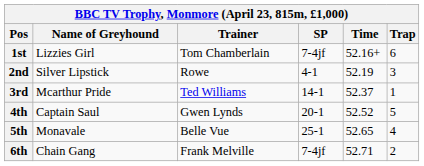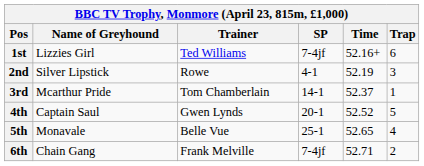1st | Trainer: Tom Chamberlain -> Ted Williams
3rd | Trainer: Ted Williams -> Tom Chamberlain
